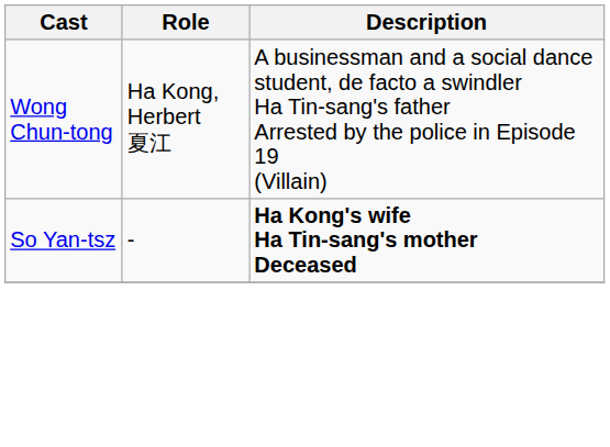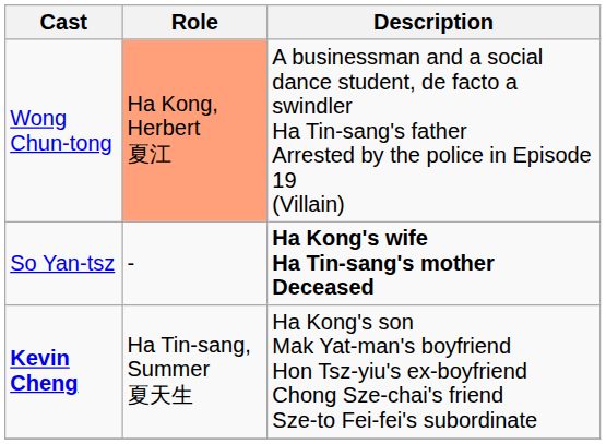Wong Chun-tong | Role: no background -> lightsalmon background
+ row: Kevin Cheng | Ha Tin-sang, Summer 夏天生 | Ha Kong's son Mak Yat-man's boyfriend Hon Tsz-yiu's ex-boyfriend Chong Sze-chai's friend Sze-to Fei-fei's subordinate
